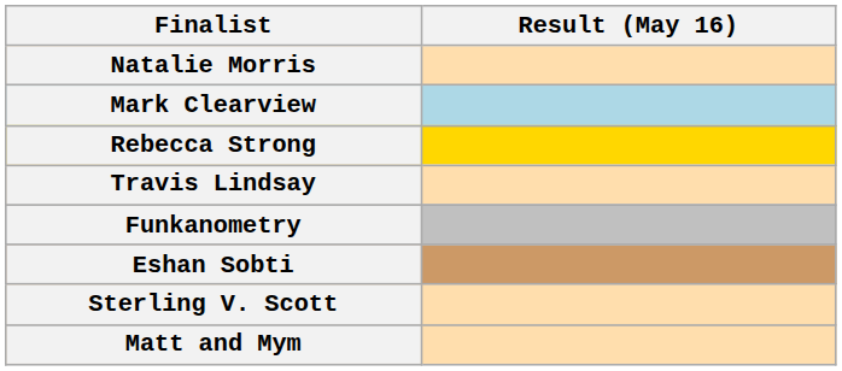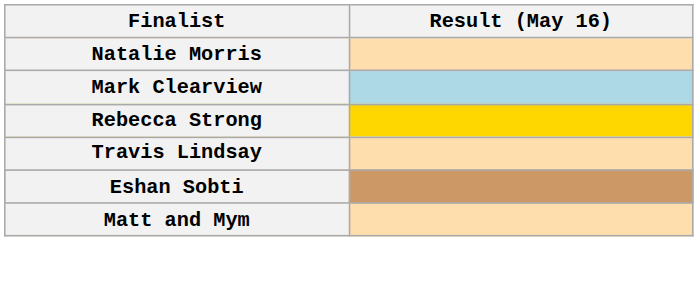- row: Funkanometry
- row: Sterling V. Scott
